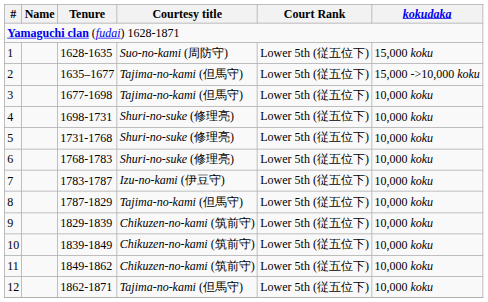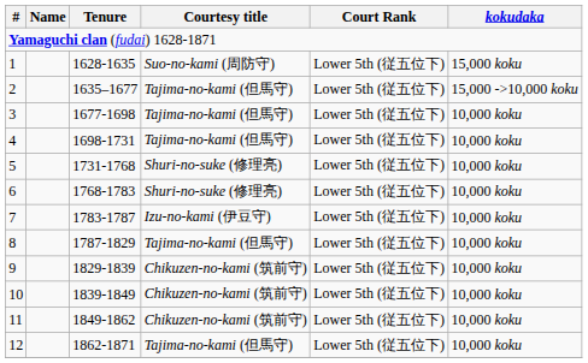4 | Courtesy title: Shuri-no-suke (修理亮) -> Tajima-no-kami (但馬守)
